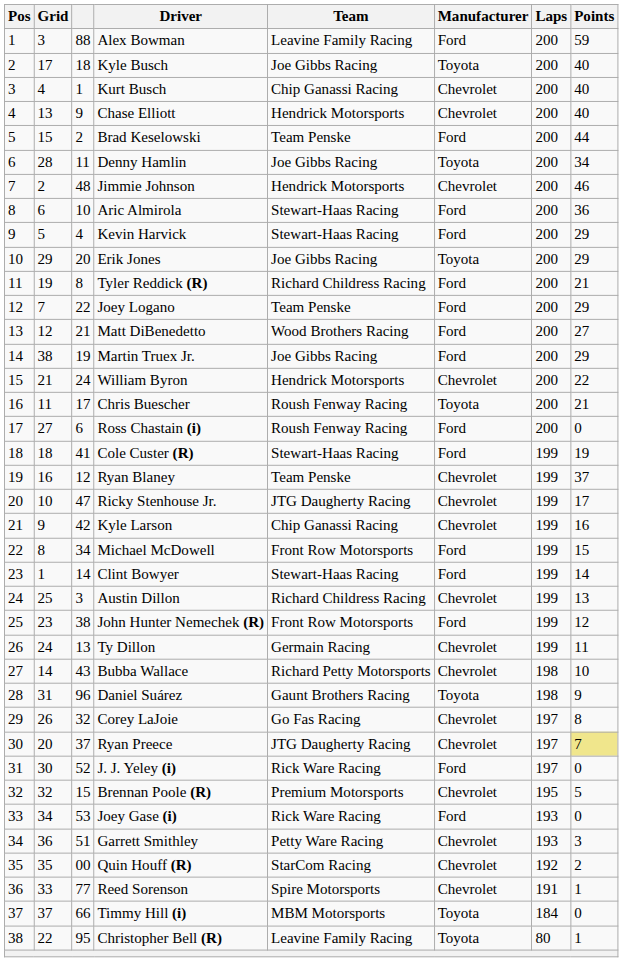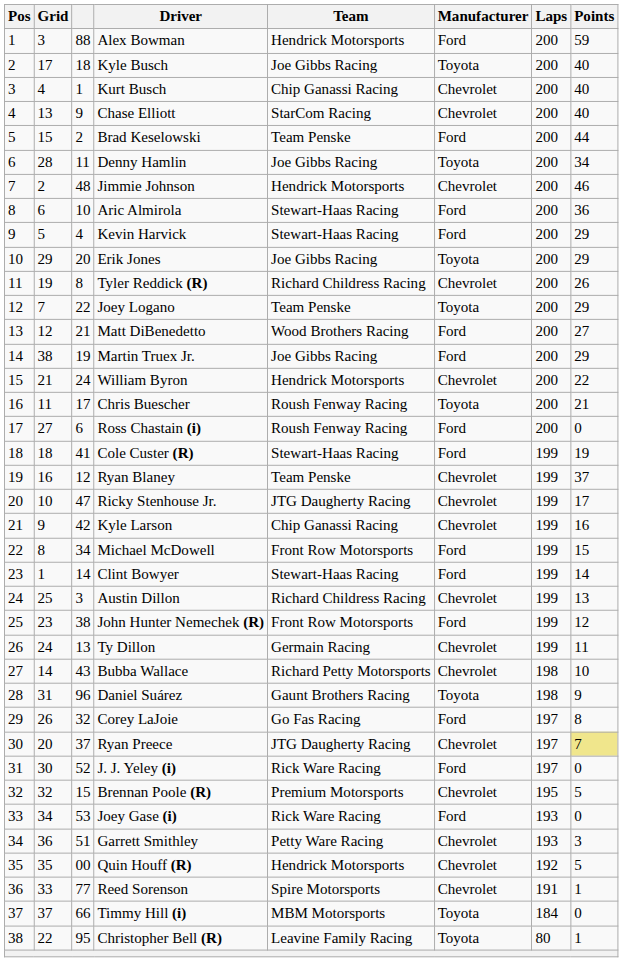Alex Bowman | Team: Leavine Family Racing -> Hendrick Motorsports
Chase Elliott | Team: Hendrick Motorsports -> StarCom Racing
Tyler Reddick (R) | Manufacturer: Ford -> Chevrolet
Tyler Reddick (R) | Points: 21 -> 26
Joey Logano | Manufacturer: Ford -> Toyota
Corey LaJoie | Manufacturer: Chevrolet -> Ford
Quin Houff (R) | Team: StarCom Racing -> Hendrick Motorsports
Quin Houff (R) | Points: 2 -> 5
